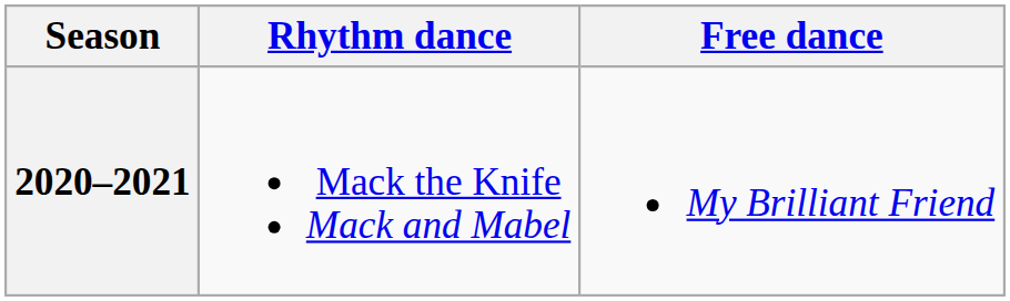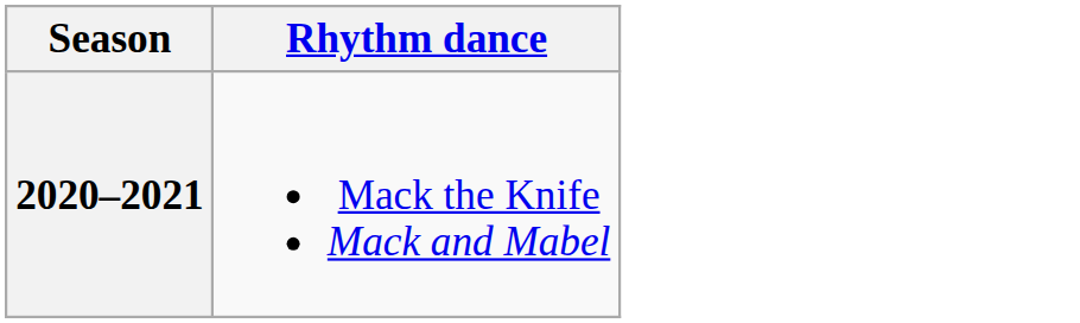- column: Free dance | My Brilliant Friend
